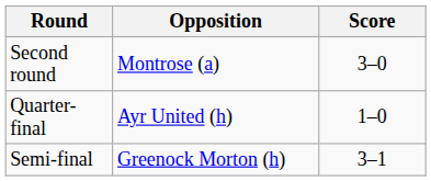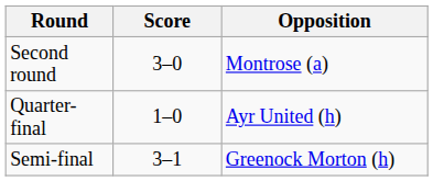columns swapped: Opposition <-> Score
